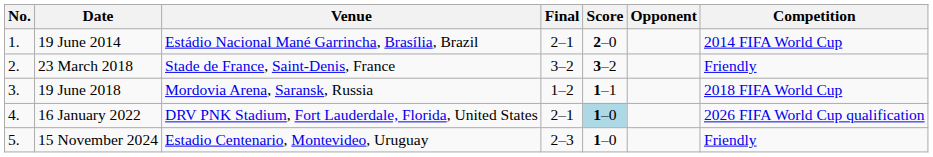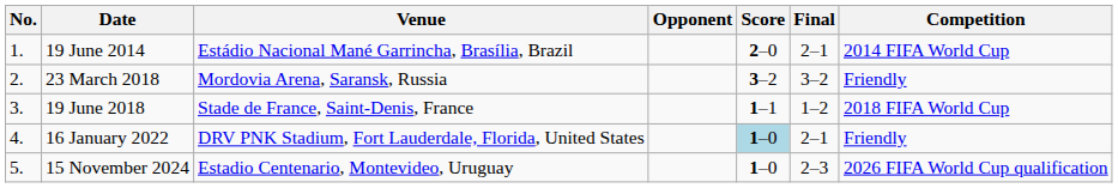columns swapped: Opponent <-> Final
23 March 2018 | Venue: Stade de France, Saint-Denis, France -> Mordovia Arena, Saransk, Russia
19 June 2018 | Venue: Mordovia Arena, Saransk, Russia -> Stade de France, Saint-Denis, France
16 January 2022 | Competition: 2026 FIFA World Cup qualification -> Friendly
15 November 2024 | Competition: Friendly -> 2026 FIFA World Cup qualification
